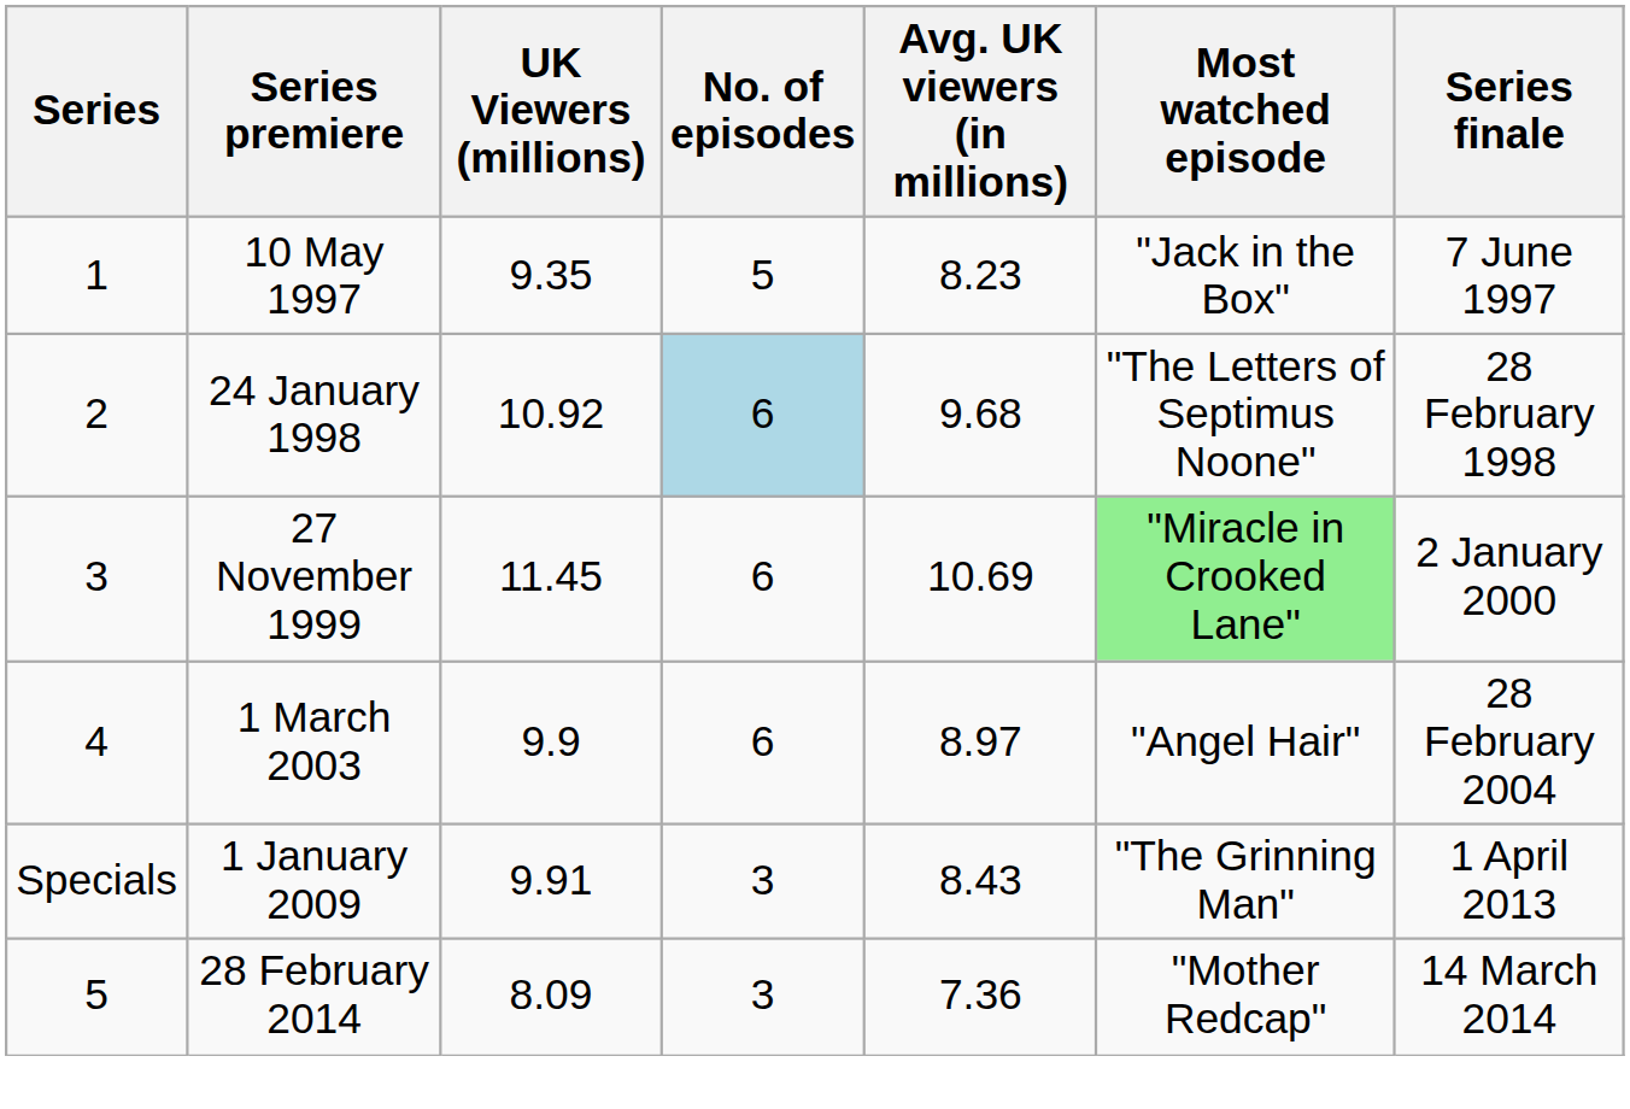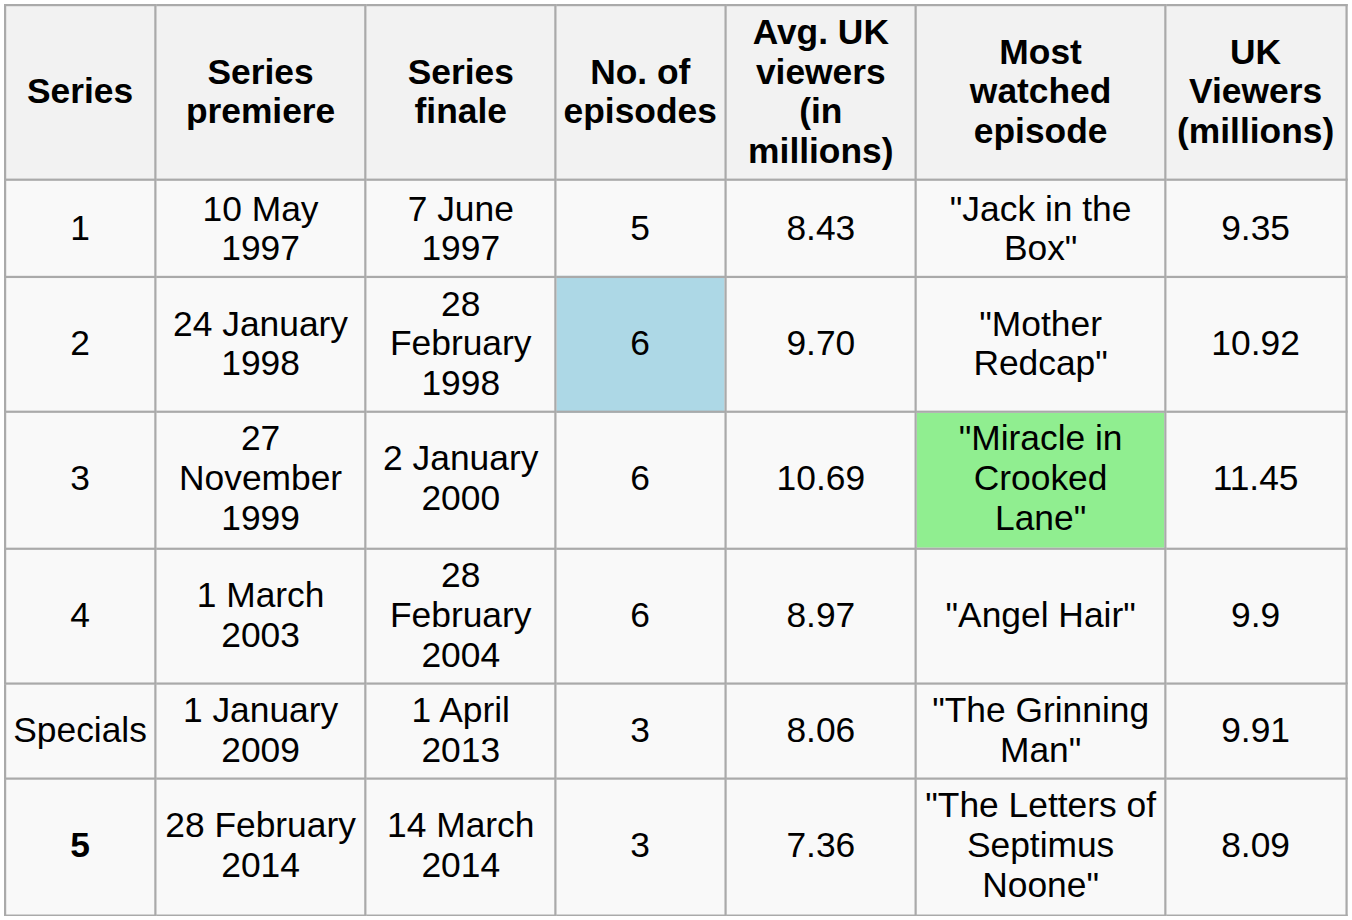columns swapped: Series finale <-> UK Viewers (millions)
10 May 1997 | Avg. UK viewers (in millions): 8.23 -> 8.43
24 January 1998 | Avg. UK viewers (in millions): 9.68 -> 9.70
24 January 1998 | Most watched episode: "The Letters of Septimus Noone" -> "Mother Redcap"
1 January 2009 | Avg. UK viewers (in millions): 8.43 -> 8.06
28 February 2014 | Series: normal -> bold
28 February 2014 | Most watched episode: "Mother Redcap" -> "The Letters of Septimus Noone"
